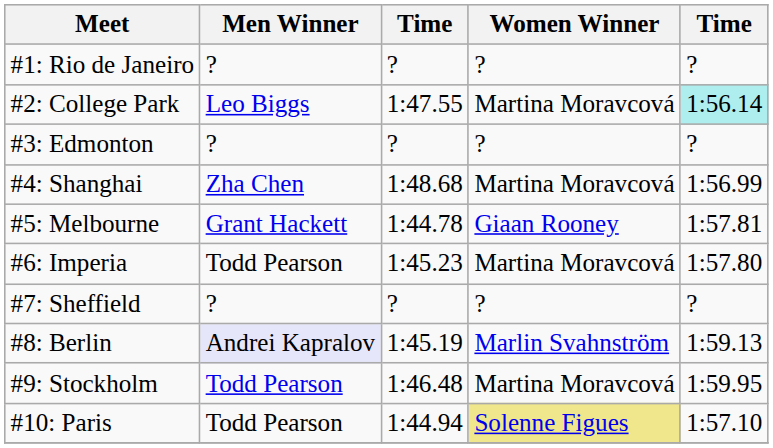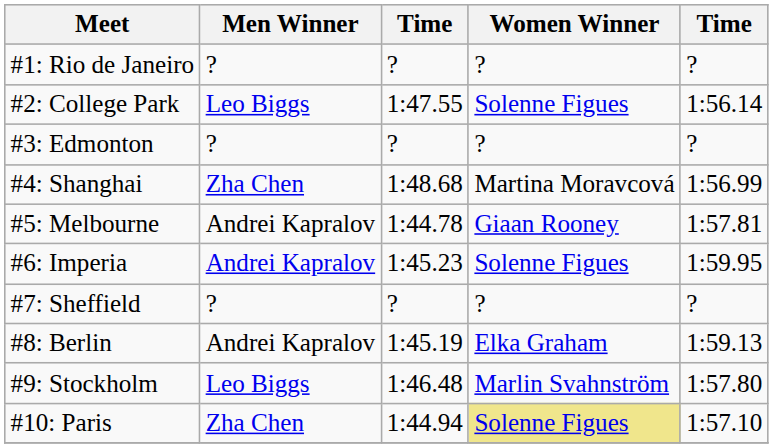#2: College Park | Women Winner: Martina Moravcová -> Solenne Figues
#2: College Park | column 5: paleturquoise background -> no background
#5: Melbourne | Men Winner: Grant Hackett -> Andrei Kapralov
#6: Imperia | Men Winner: Todd Pearson -> Andrei Kapralov
#6: Imperia | Women Winner: Martina Moravcová -> Solenne Figues
#6: Imperia | column 5: 1:57.80 -> 1:59.95
#8: Berlin | Men Winner: lavender background -> no background
#8: Berlin | Women Winner: Marlin Svahnström -> Elka Graham
#9: Stockholm | Men Winner: Todd Pearson -> Leo Biggs
#9: Stockholm | Women Winner: Martina Moravcová -> Marlin Svahnström
#9: Stockholm | column 5: 1:59.95 -> 1:57.80
#10: Paris | Men Winner: Todd Pearson -> Zha Chen
